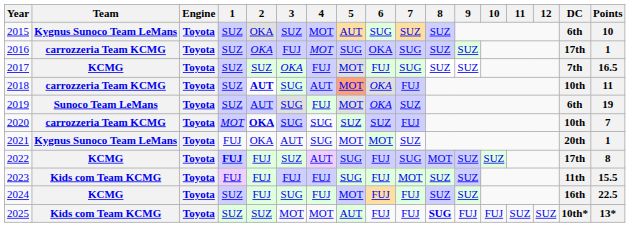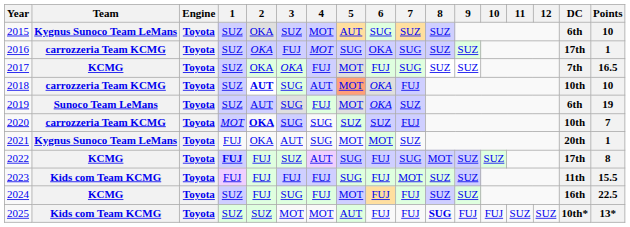2017 | 2: SUZ -> OKA
2018 | Points: 11 -> 10
